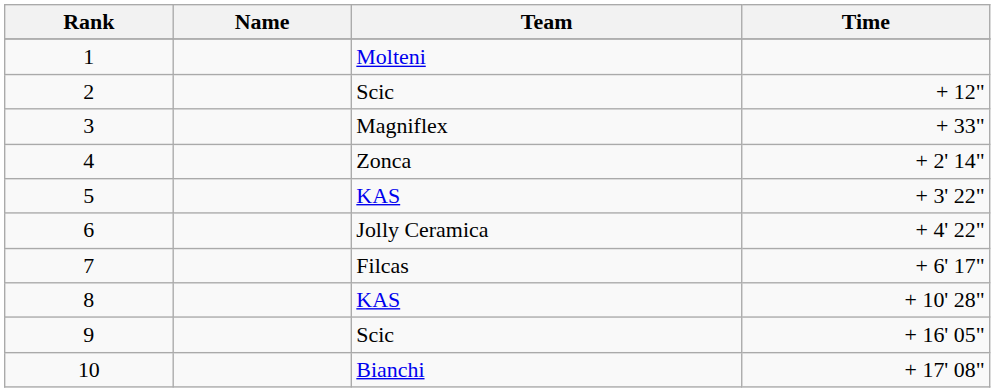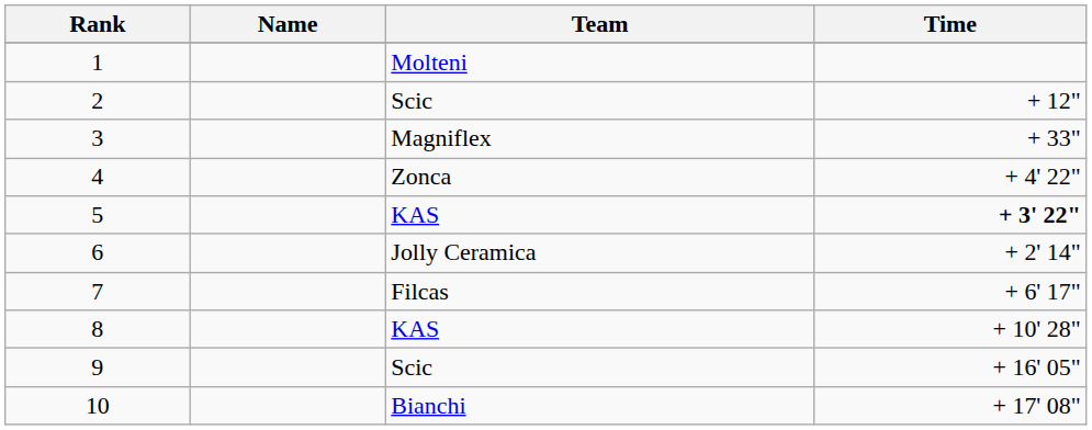4 | Time: + 2' 14" -> + 4' 22"
5 | Time: normal -> bold
6 | Time: + 4' 22" -> + 2' 14"
